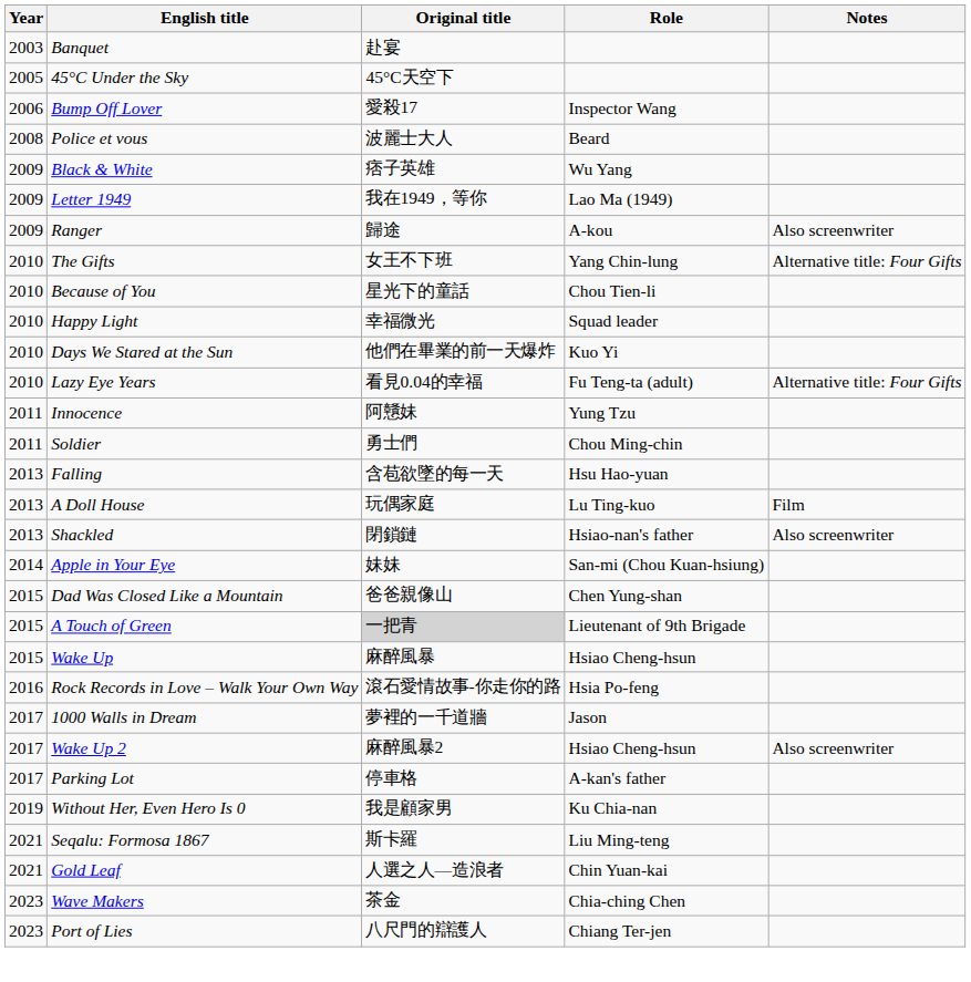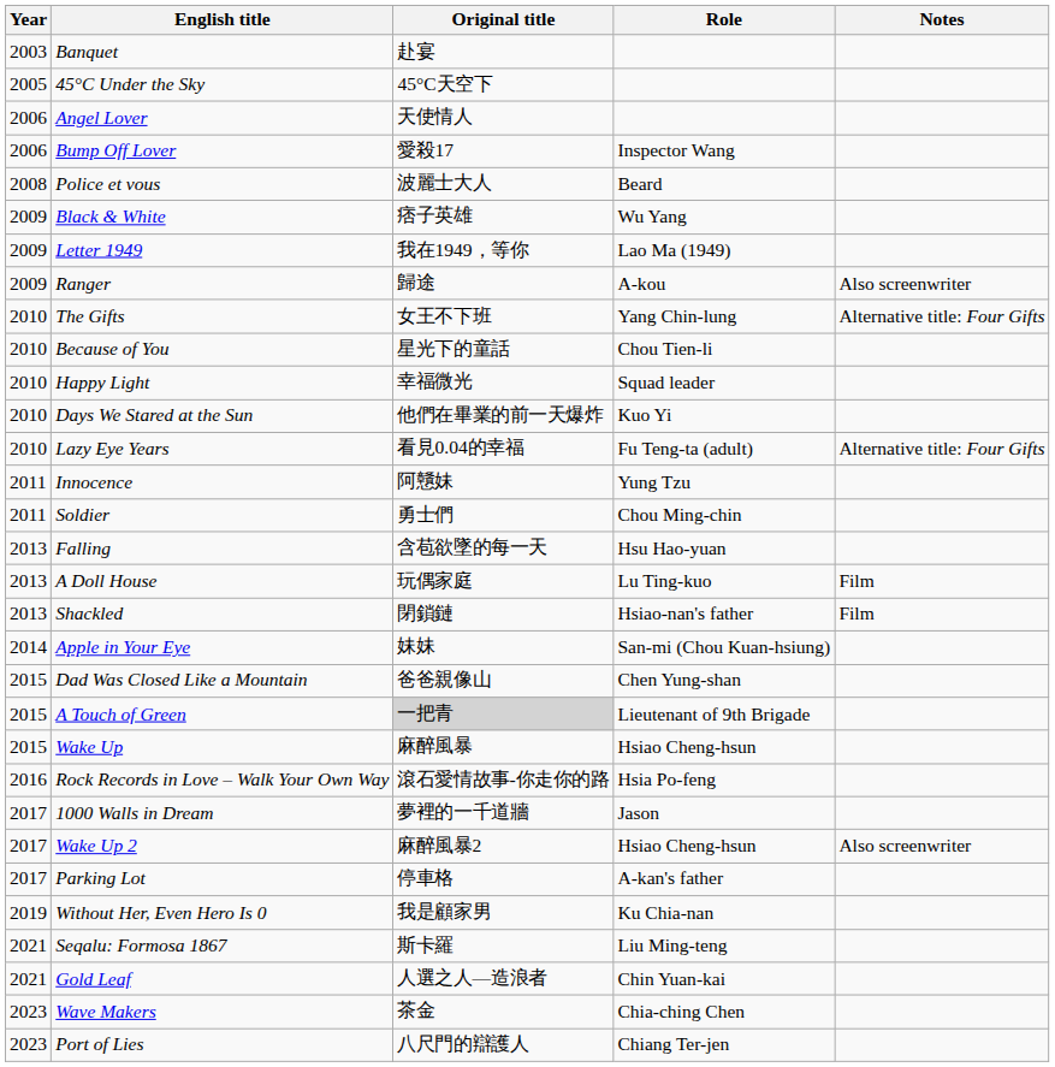+ row: 2006 | Angel Lover | 天使情人
Shackled | Notes: Also screenwriter -> Film
